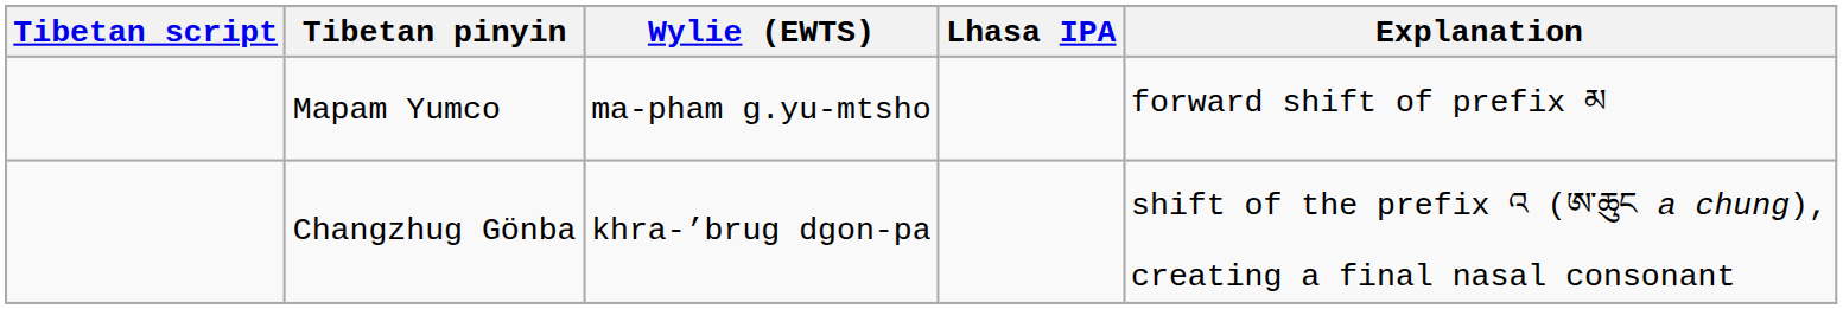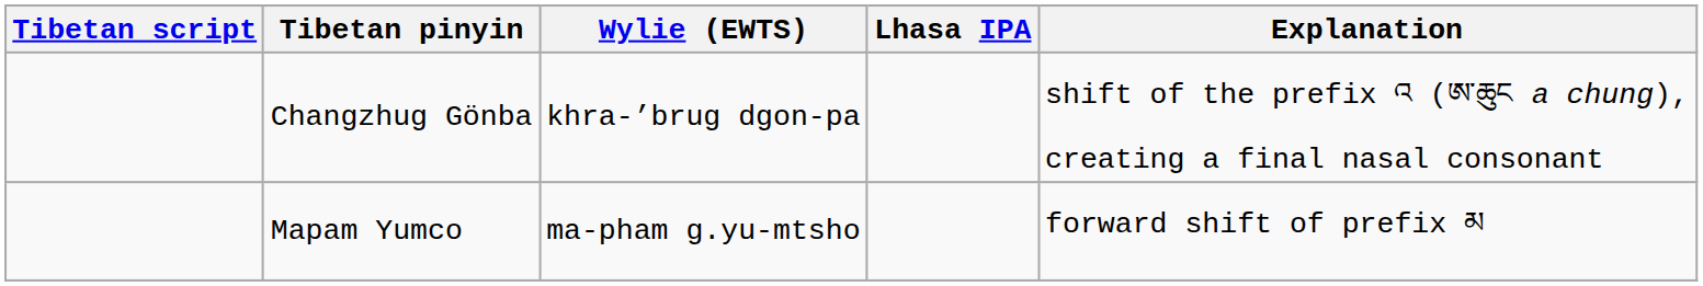rows swapped: Mapam Yumco <-> Changzhug Gönba
